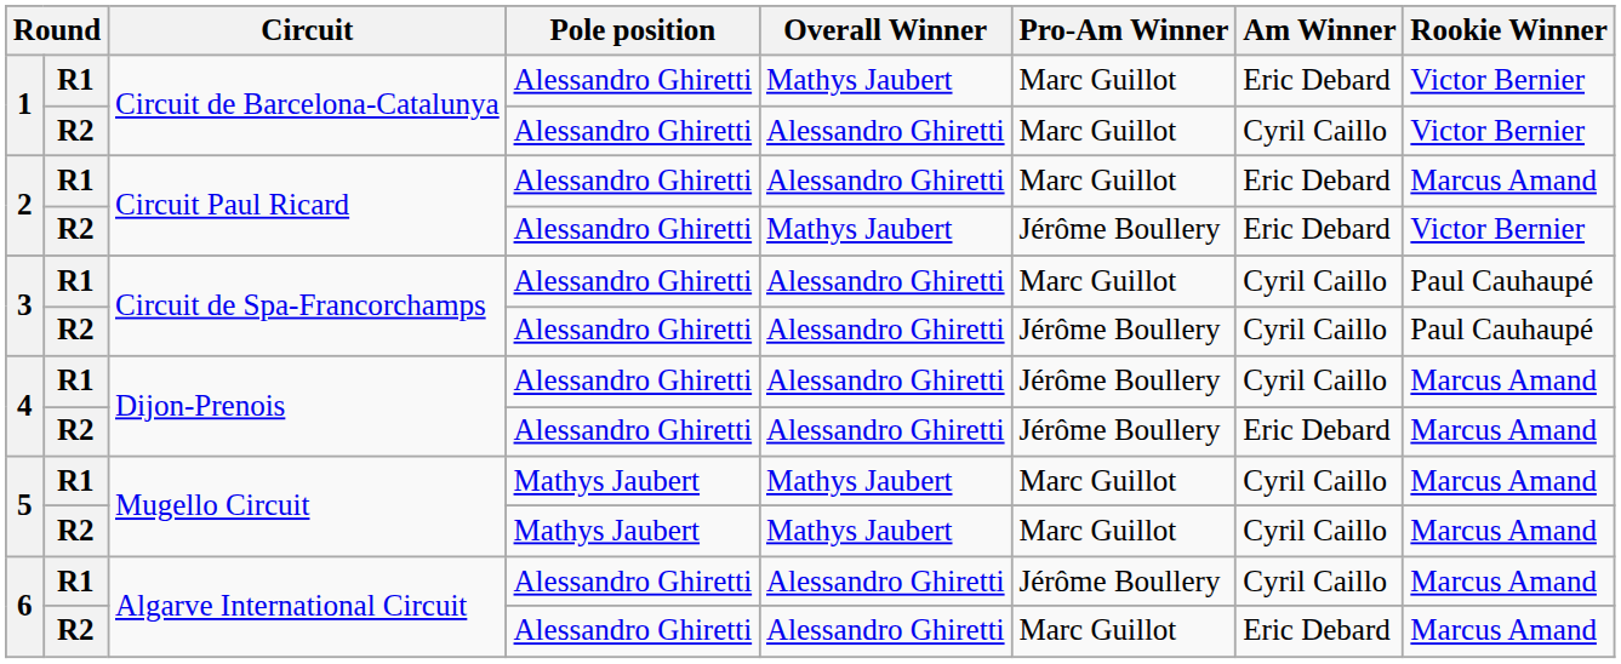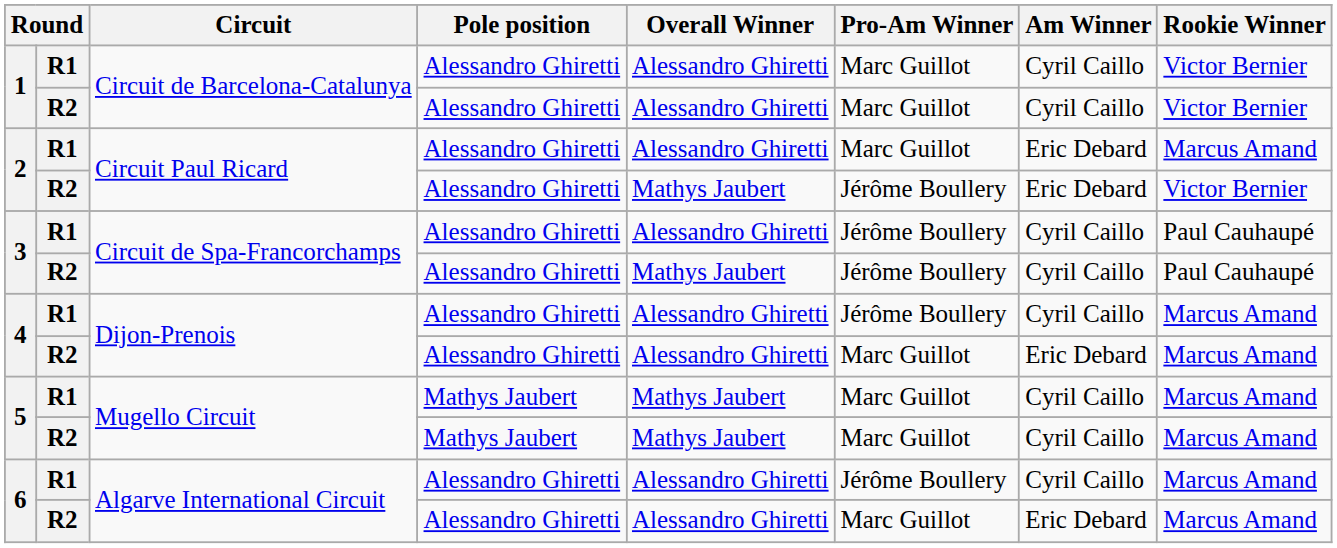1 / R1 | Overall Winner: Mathys Jaubert -> Alessandro Ghiretti
1 / R1 | Am Winner: Eric Debard -> Cyril Caillo
3 / R1 | Pro-Am Winner: Marc Guillot -> Jérôme Boullery
3 / R2 | Overall Winner: Alessandro Ghiretti -> Mathys Jaubert
4 / R2 | Pro-Am Winner: Jérôme Boullery -> Marc Guillot
